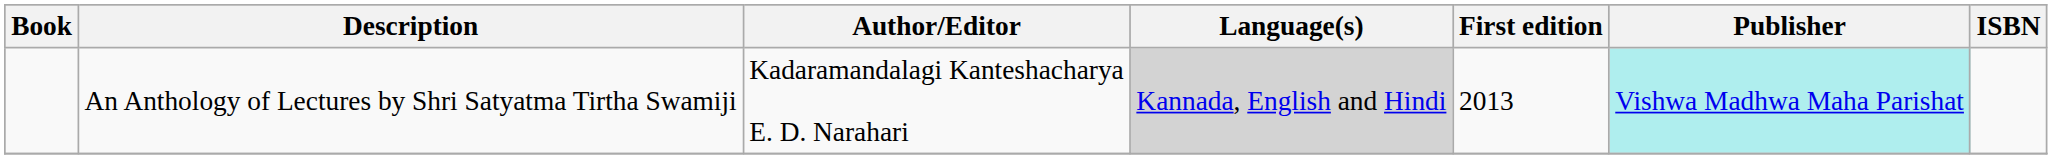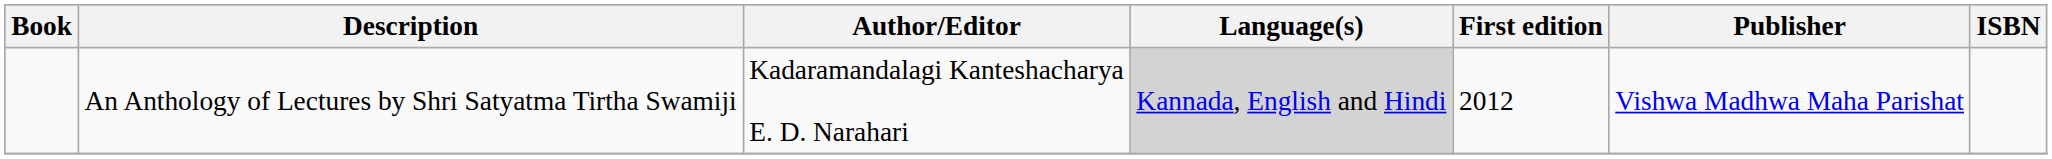An Anthology of Lectures by Shri Satyatma Tirtha Swamiji | First edition: 2013 -> 2012
An Anthology of Lectures by Shri Satyatma Tirtha Swamiji | Publisher: paleturquoise background -> no background
